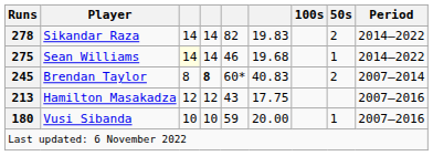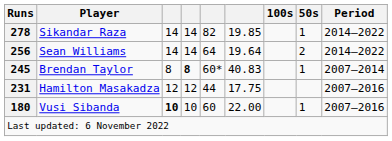Sikandar Raza | column 6: 19.83 -> 19.85
Sikandar Raza | 50s: 2 -> 1
Sean Williams | Runs: 275 -> 256
Sean Williams | column 3: lightyellow background -> no background
Sean Williams | column 5: 46 -> 64
Sean Williams | column 6: 19.68 -> 19.64
Sean Williams | 50s: 1 -> 2
Brendan Taylor | 50s: 2 -> 1
Hamilton Masakadza | Runs: 213 -> 231
Hamilton Masakadza | column 5: 43 -> 44
Vusi Sibanda | column 3: normal -> bold
Vusi Sibanda | column 5: 59 -> 60
Vusi Sibanda | column 6: 20.00 -> 22.00
